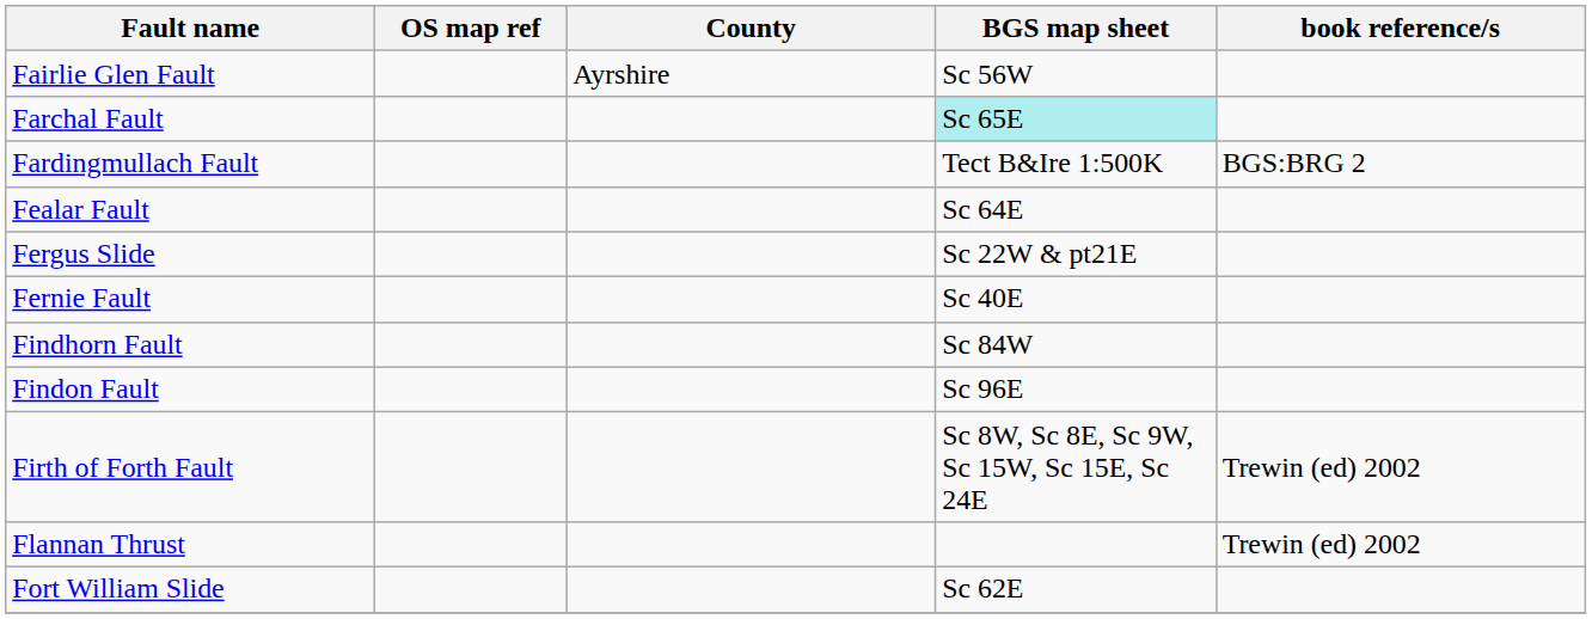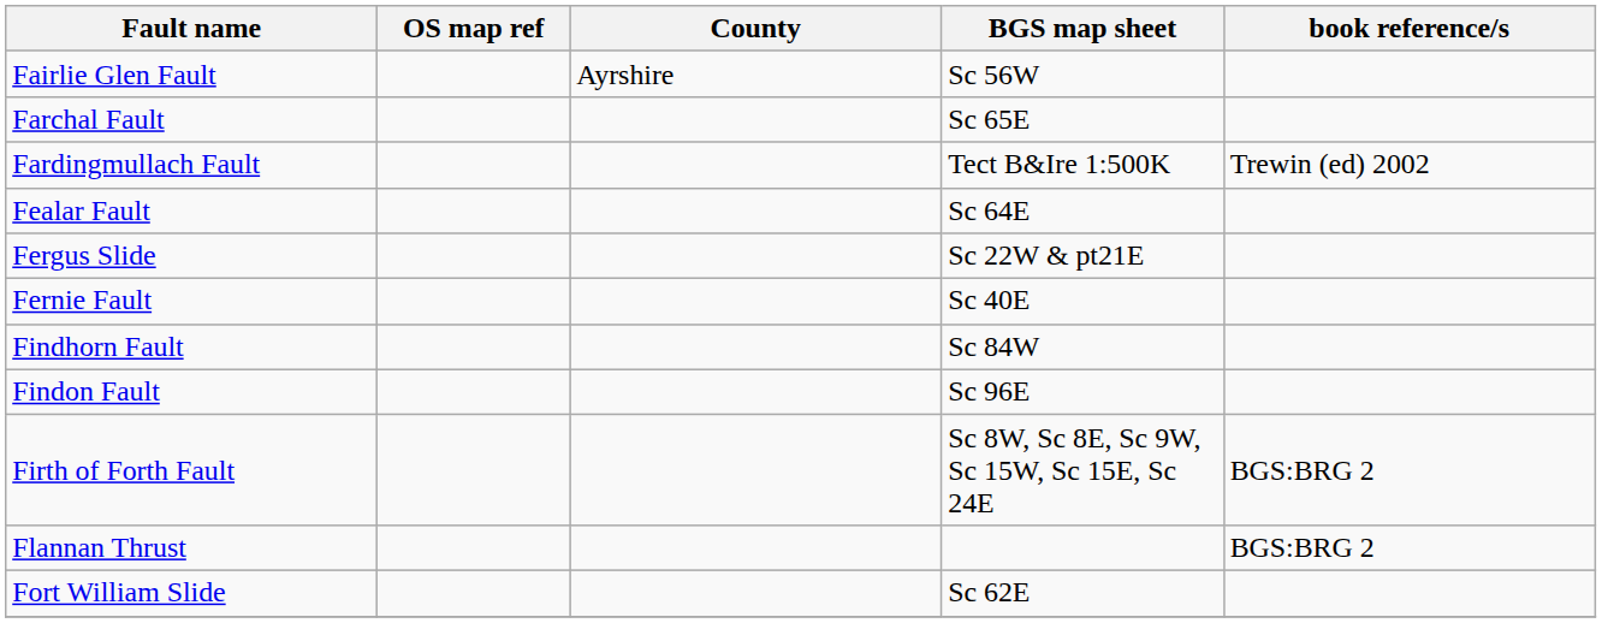Farchal Fault | BGS map sheet: paleturquoise background -> no background
Fardingmullach Fault | book reference/s: BGS:BRG 2 -> Trewin (ed) 2002
Firth of Forth Fault | book reference/s: Trewin (ed) 2002 -> BGS:BRG 2
Flannan Thrust | book reference/s: Trewin (ed) 2002 -> BGS:BRG 2
